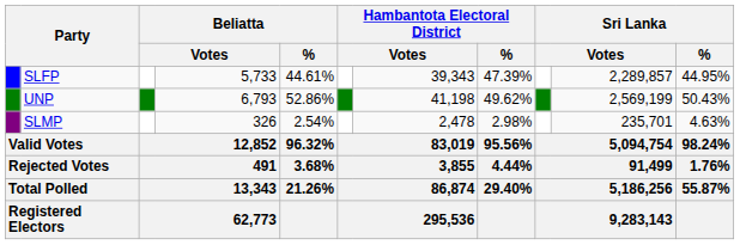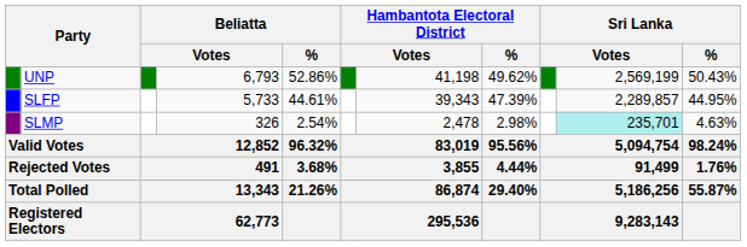rows swapped: UNP <-> SLFP
SLMP | column 10: no background -> paleturquoise background
